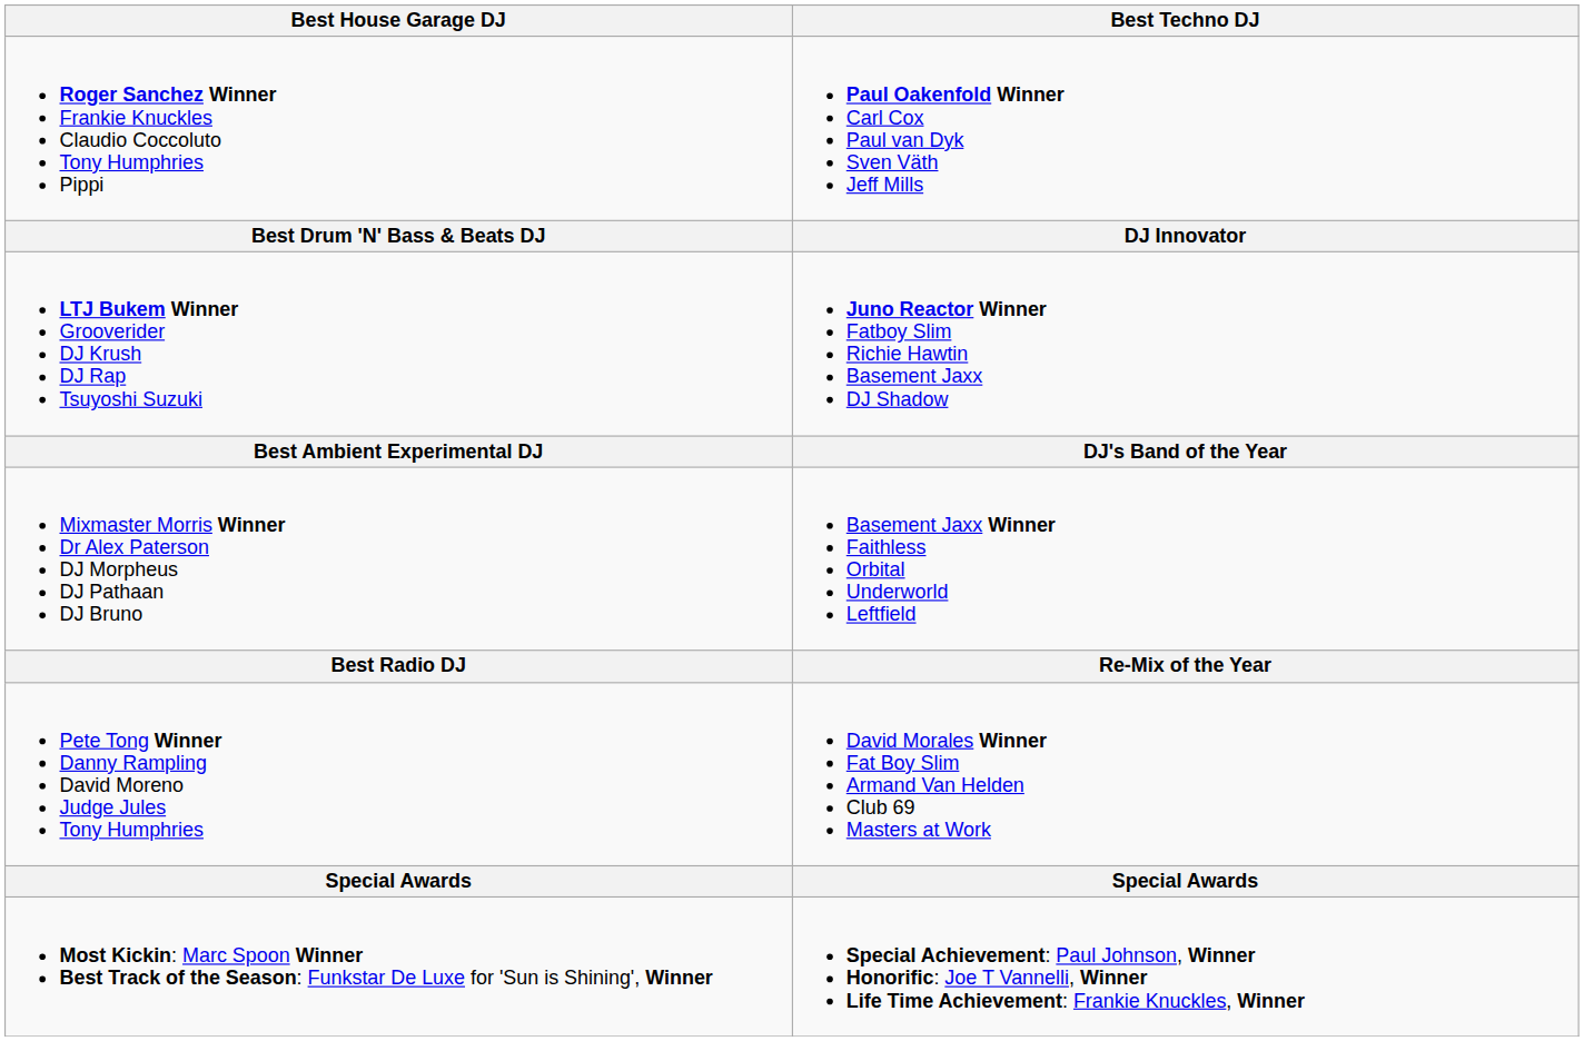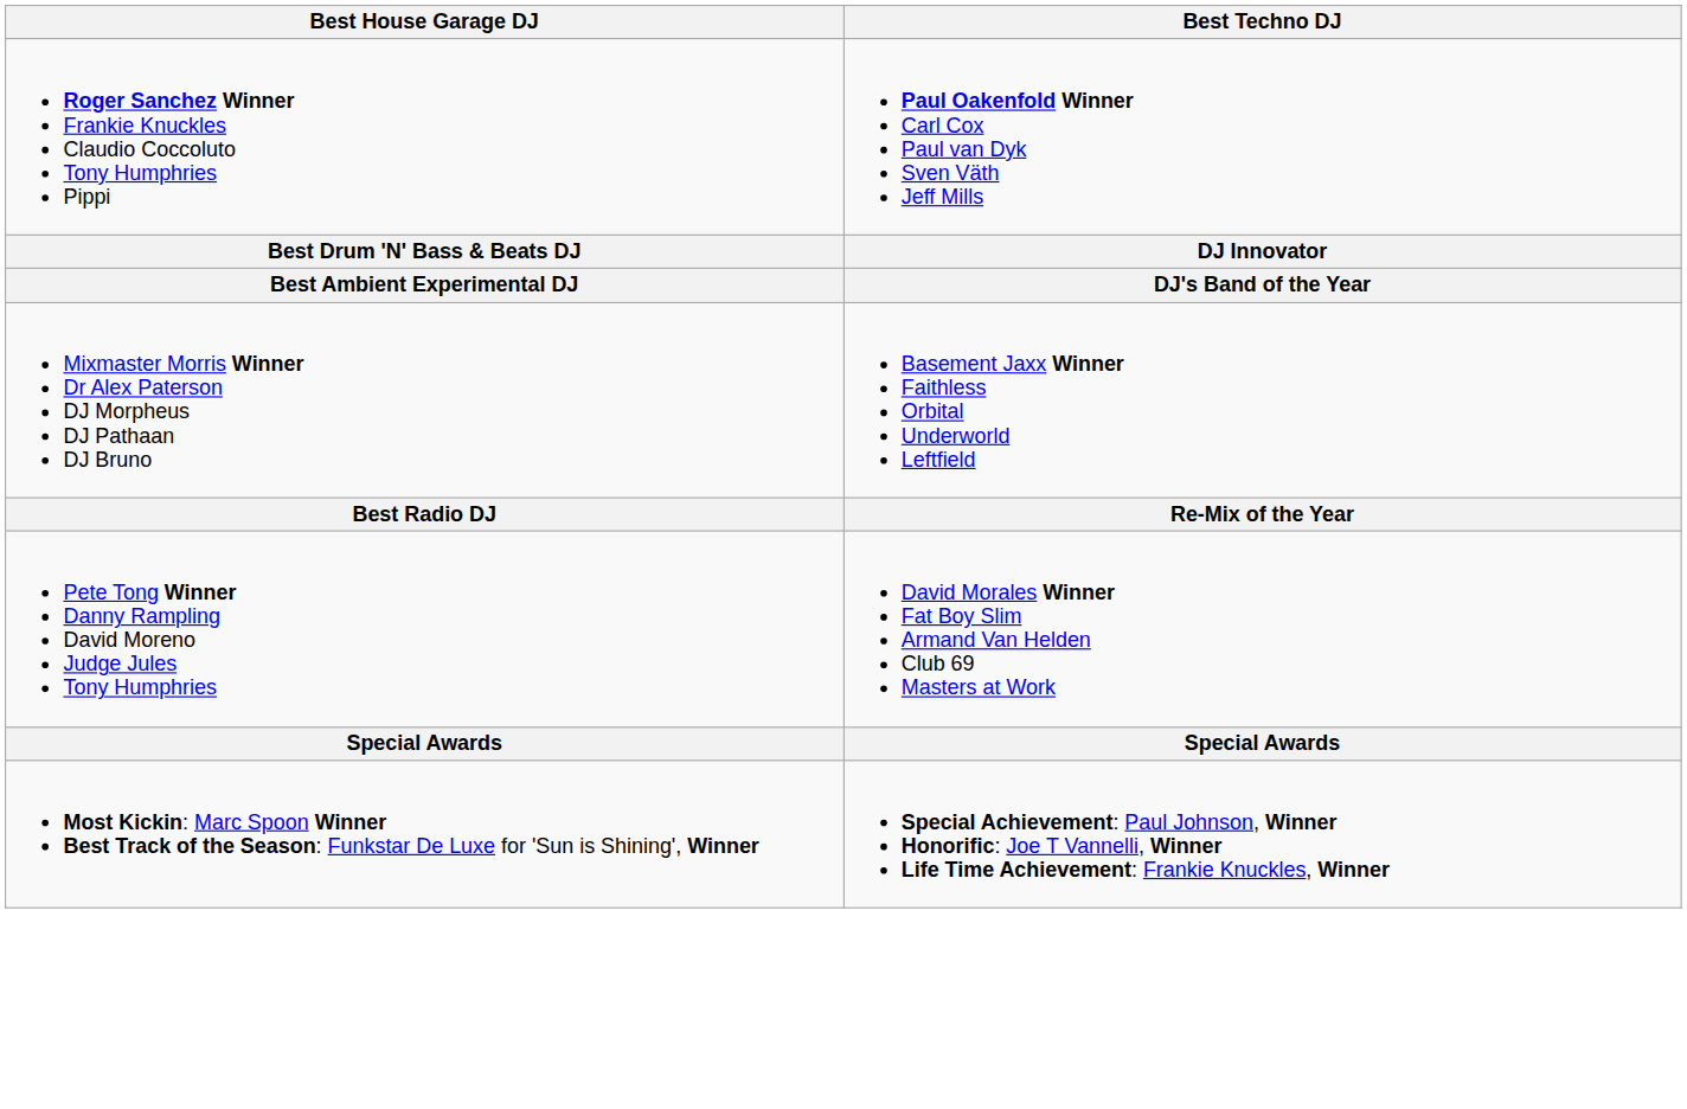- row: LTJ Bukem Winner Grooverider DJ Krush DJ Rap Tsuyoshi Suzuki | Juno Reactor Winner Fatboy Slim Richie Hawtin Basement Jaxx DJ Shadow
